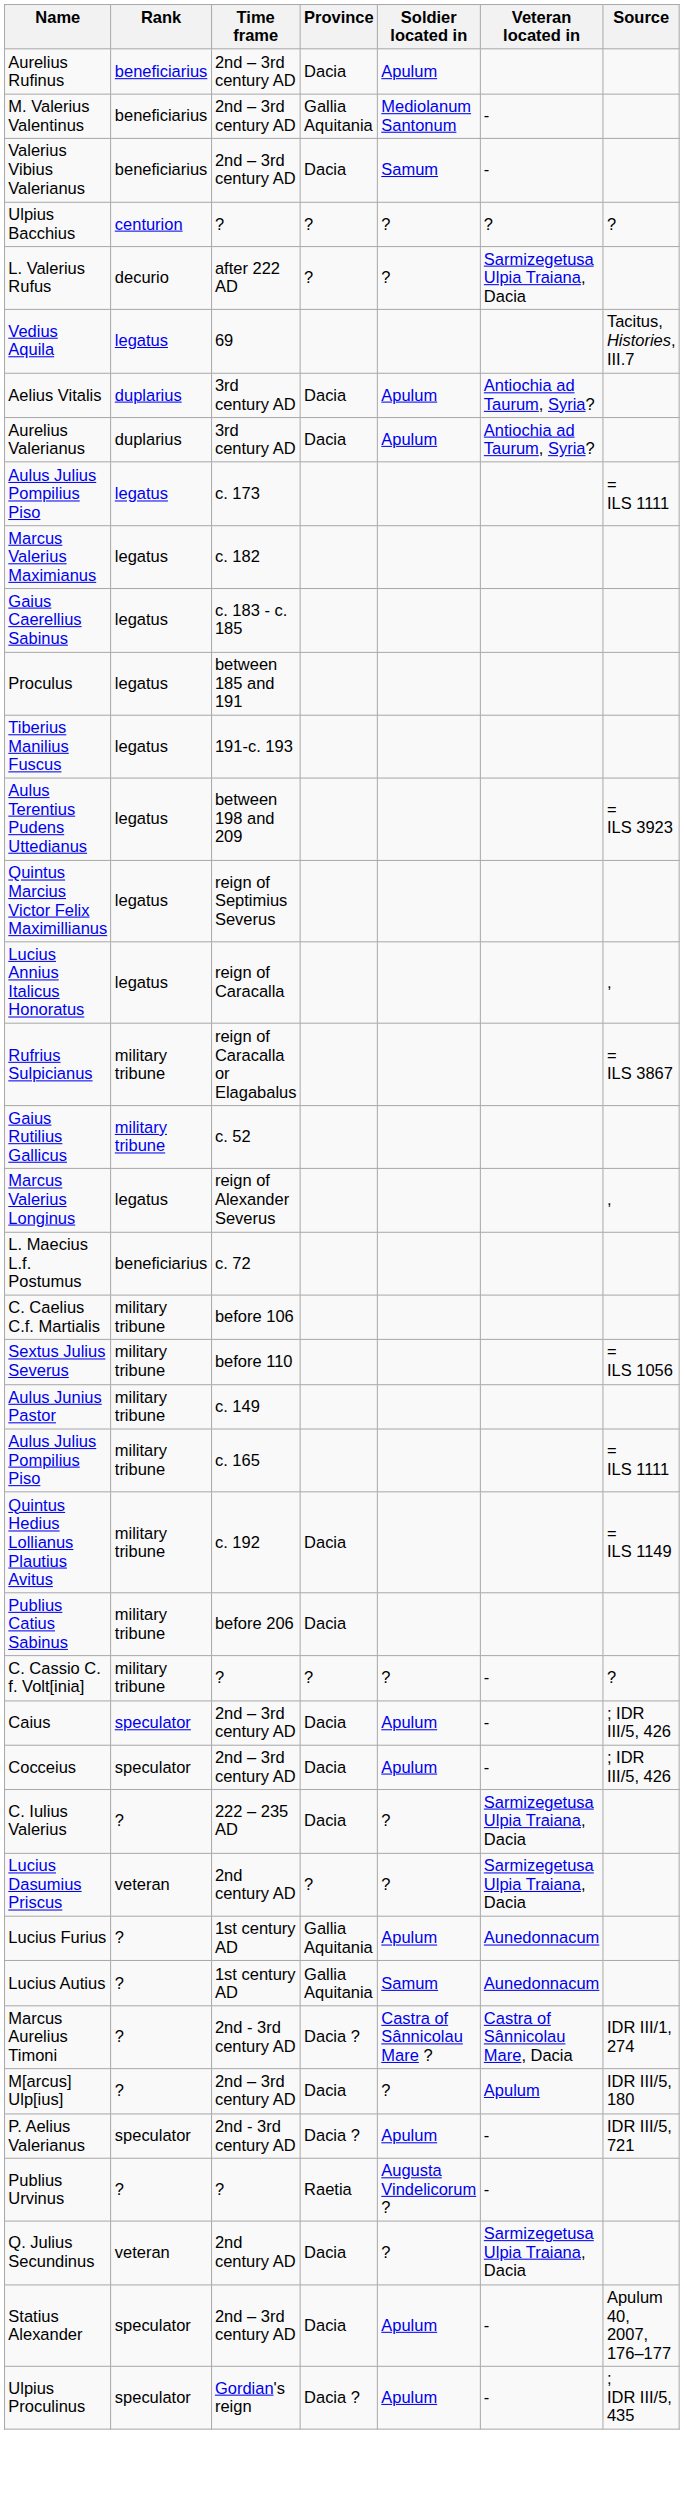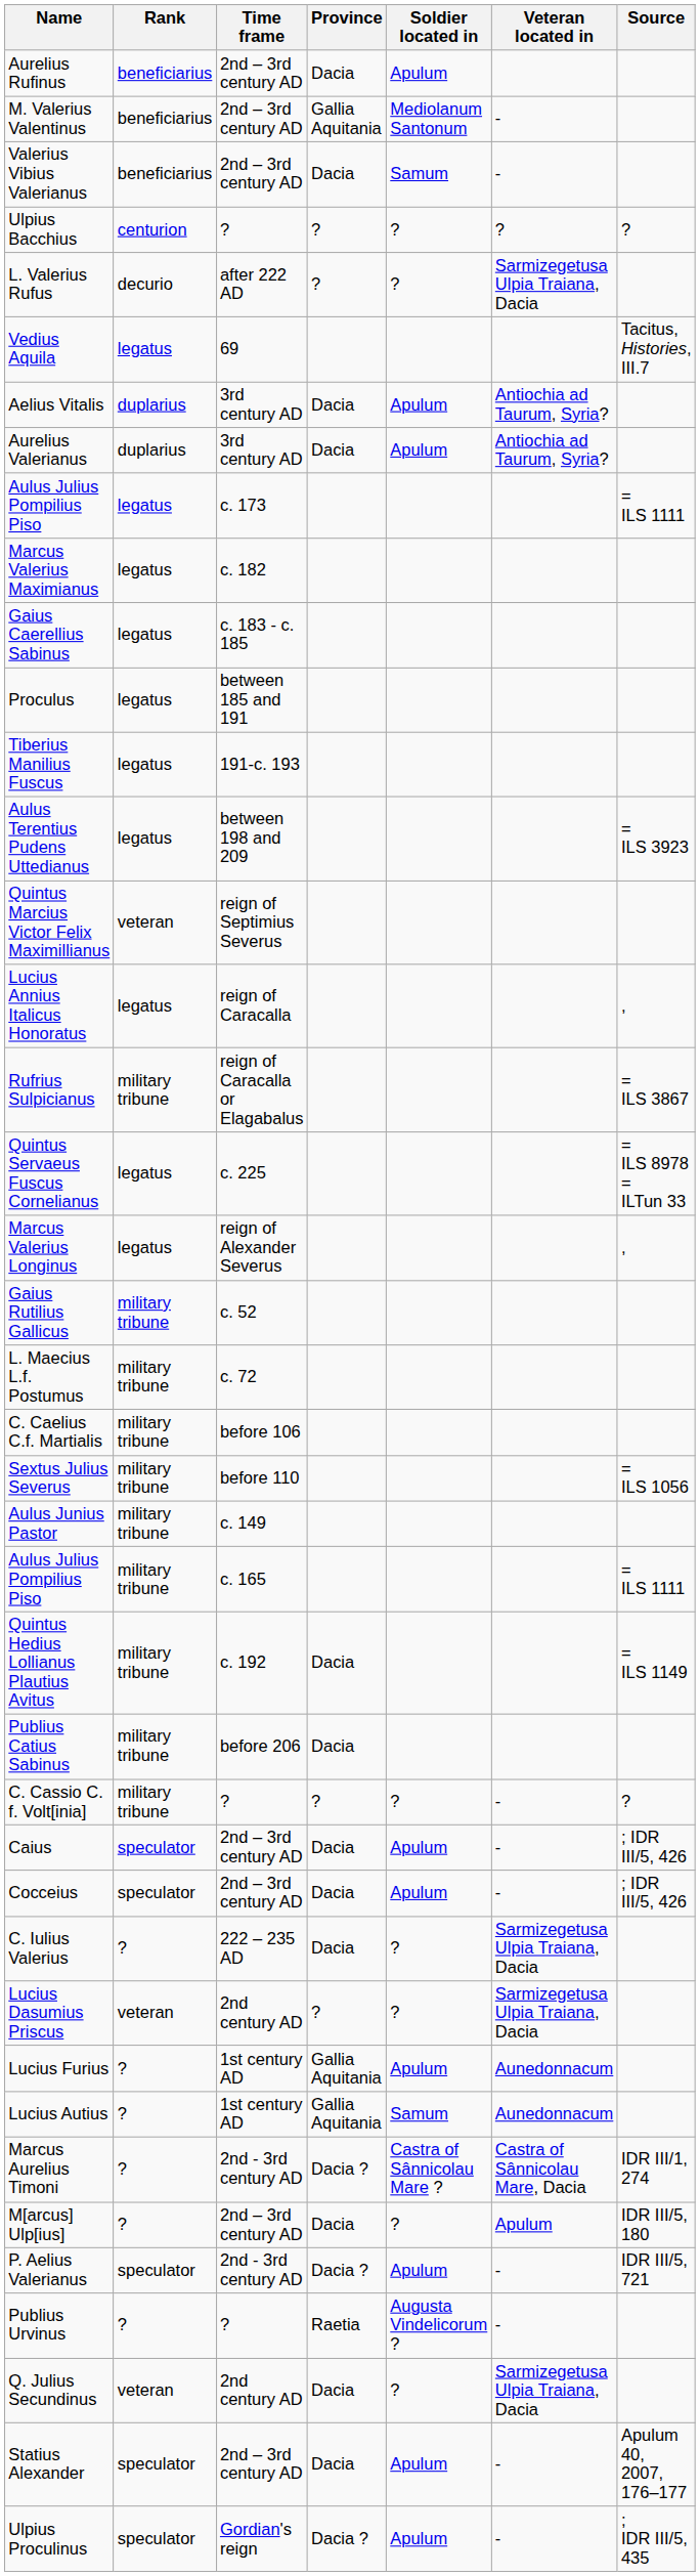Quintus Marcius Victor Felix Maximillianus | Rank: legatus -> veteran
+ row: Quintus Servaeus Fuscus Cornelianus | legatus | c. 225 | = ILS 8978 = ILTun 33
rows swapped: Marcus Valerius Longinus <-> Gaius Rutilius Gallicus
L. Maecius L.f. Postumus | Rank: beneficiarius -> military tribune
